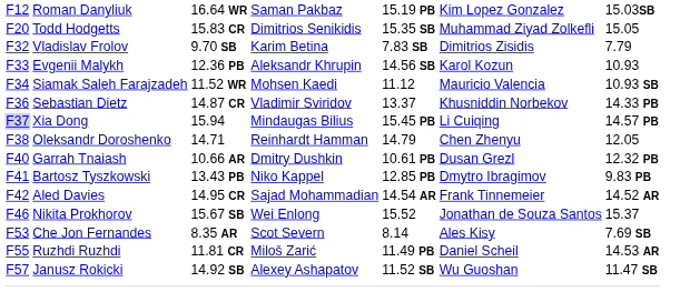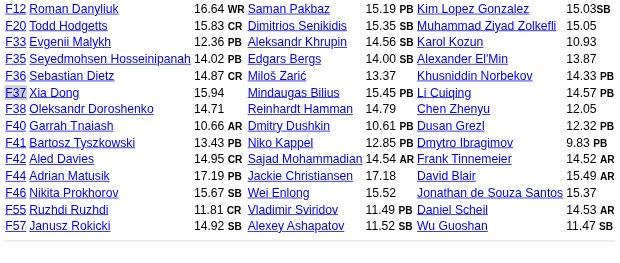- row: F32 | Vladislav Frolov | 9.70 SB | Karim Betina | 7.83 SB | Dimitrios Zisidis | 7.79
- row: F34 | Siamak Saleh Farajzadeh | 11.52 WR | Mohsen Kaedi | 11.12 | Mauricio Valencia | 10.93 SB
+ row: F35 | Seyedmohsen Hosseinipanah | 14.02 PB | Edgars Bergs | 14.00 SB | Alexander El'Min | 13.87
Sebastian Dietz | column 4: Vladimir Sviridov -> Miloš Zarić
+ row: F44 | Adrian Matusik | 17.19 PB | Jackie Christiansen | 17.18 | David Blair | 15.49 AR
- row: F53 | Che Jon Fernandes | 8.35 AR | Scot Severn | 8.14 | Ales Kisy | 7.69 SB
Ruzhdi Ruzhdi | column 4: Miloš Zarić -> Vladimir Sviridov
